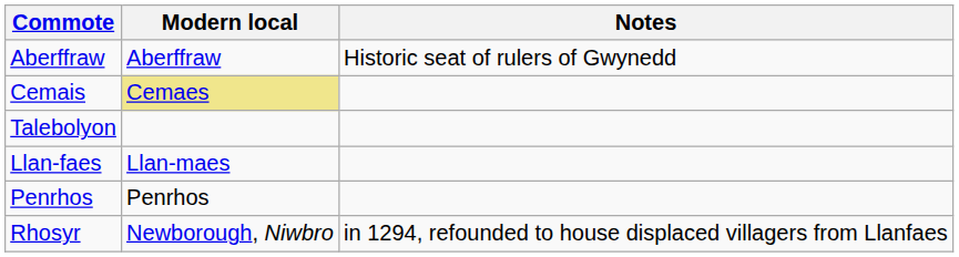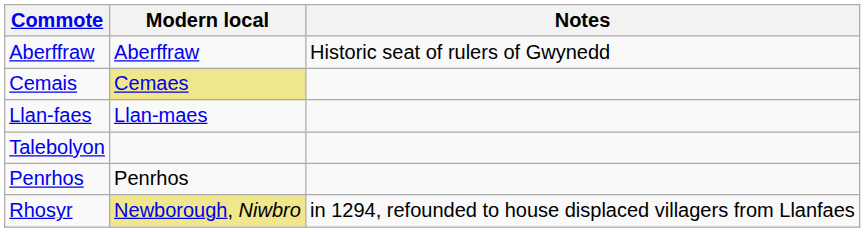rows swapped: Talebolyon <-> Llan-faes
Rhosyr | Modern local: no background -> khaki background
